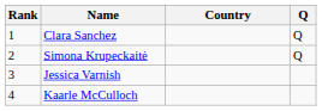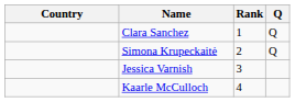columns swapped: Rank <-> Country
